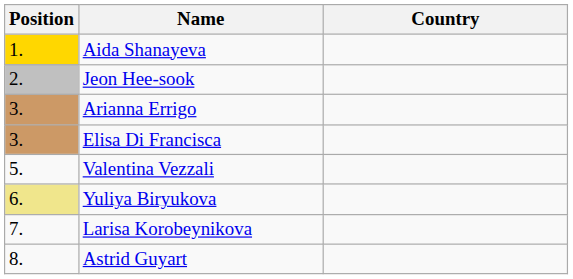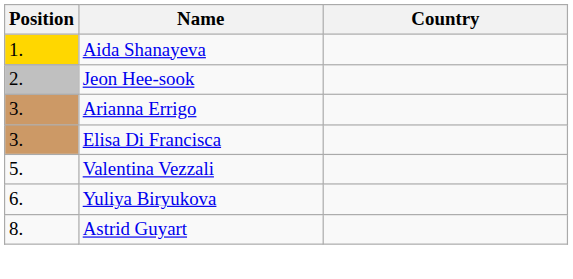Yuliya Biryukova | Position: khaki background -> no background
- row: 7. | Larisa Korobeynikova
